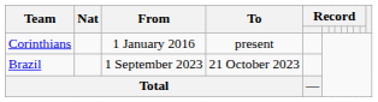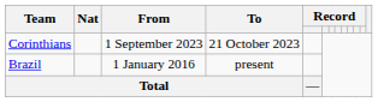Corinthians | From: 1 January 2016 -> 1 September 2023
Corinthians | To: present -> 21 October 2023
Brazil | From: 1 September 2023 -> 1 January 2016
Brazil | To: 21 October 2023 -> present
